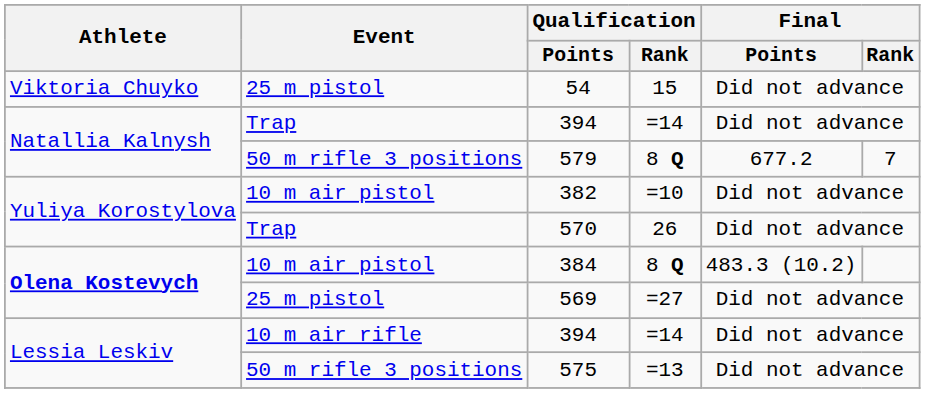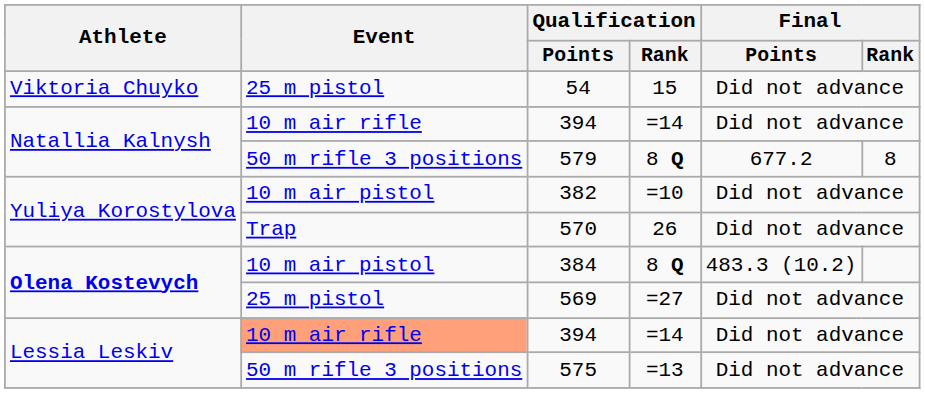Natallia Kalnysh / 394 | Event: Trap -> 10 m air rifle
579 | Final / Rank: 7 -> 8
Lessia Leskiv / 394 | Event: no background -> lightsalmon background
